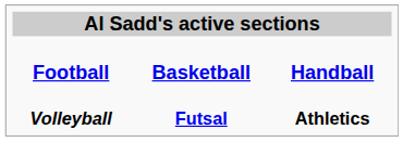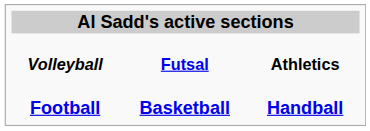rows swapped: Football <-> Volleyball
